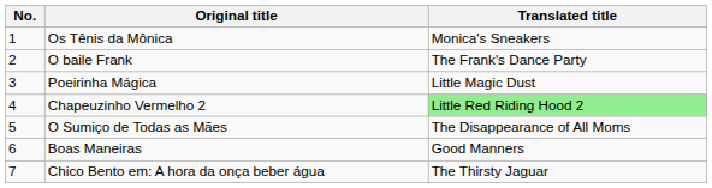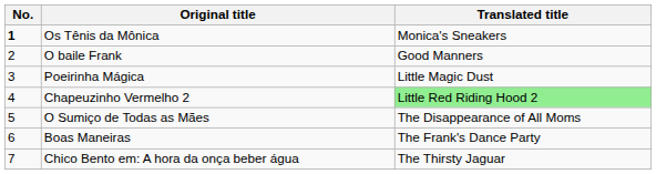Os Tênis da Mônica | No.: normal -> bold
O baile Frank | Translated title: The Frank's Dance Party -> Good Manners
Boas Maneiras | Translated title: Good Manners -> The Frank's Dance Party
